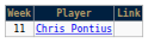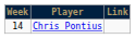Chris Pontius | Week: 11 -> 14
